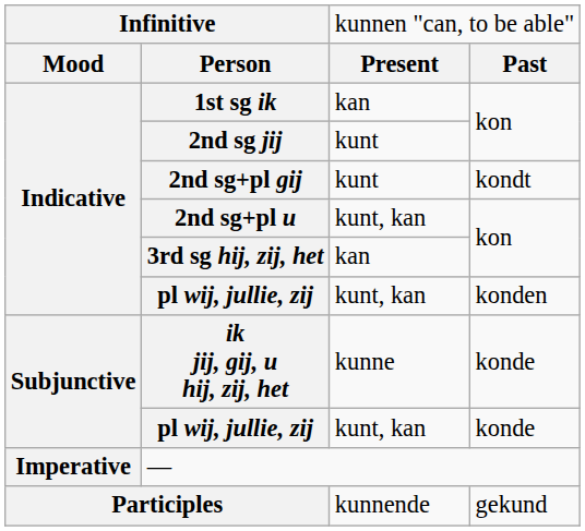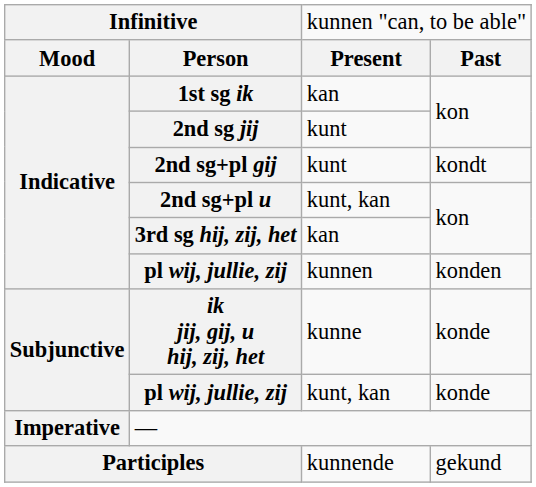Indicative / pl wij, jullie, zij | column 3: kunt, kan -> kunnen
